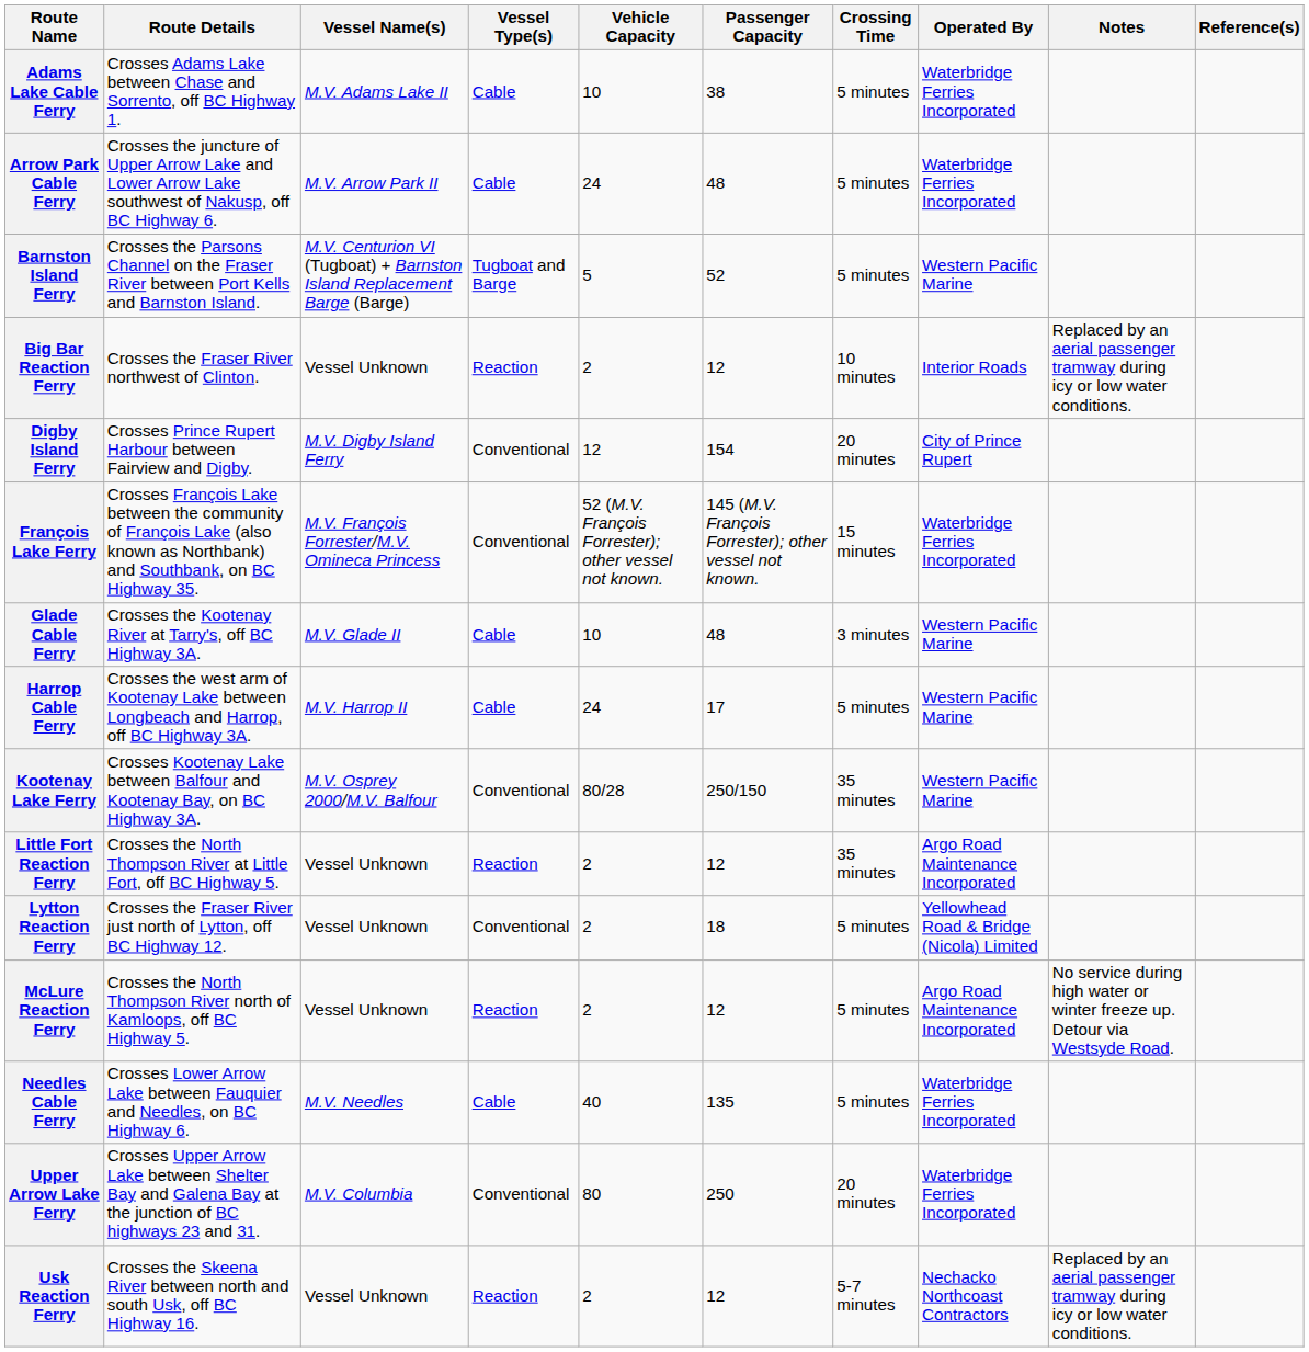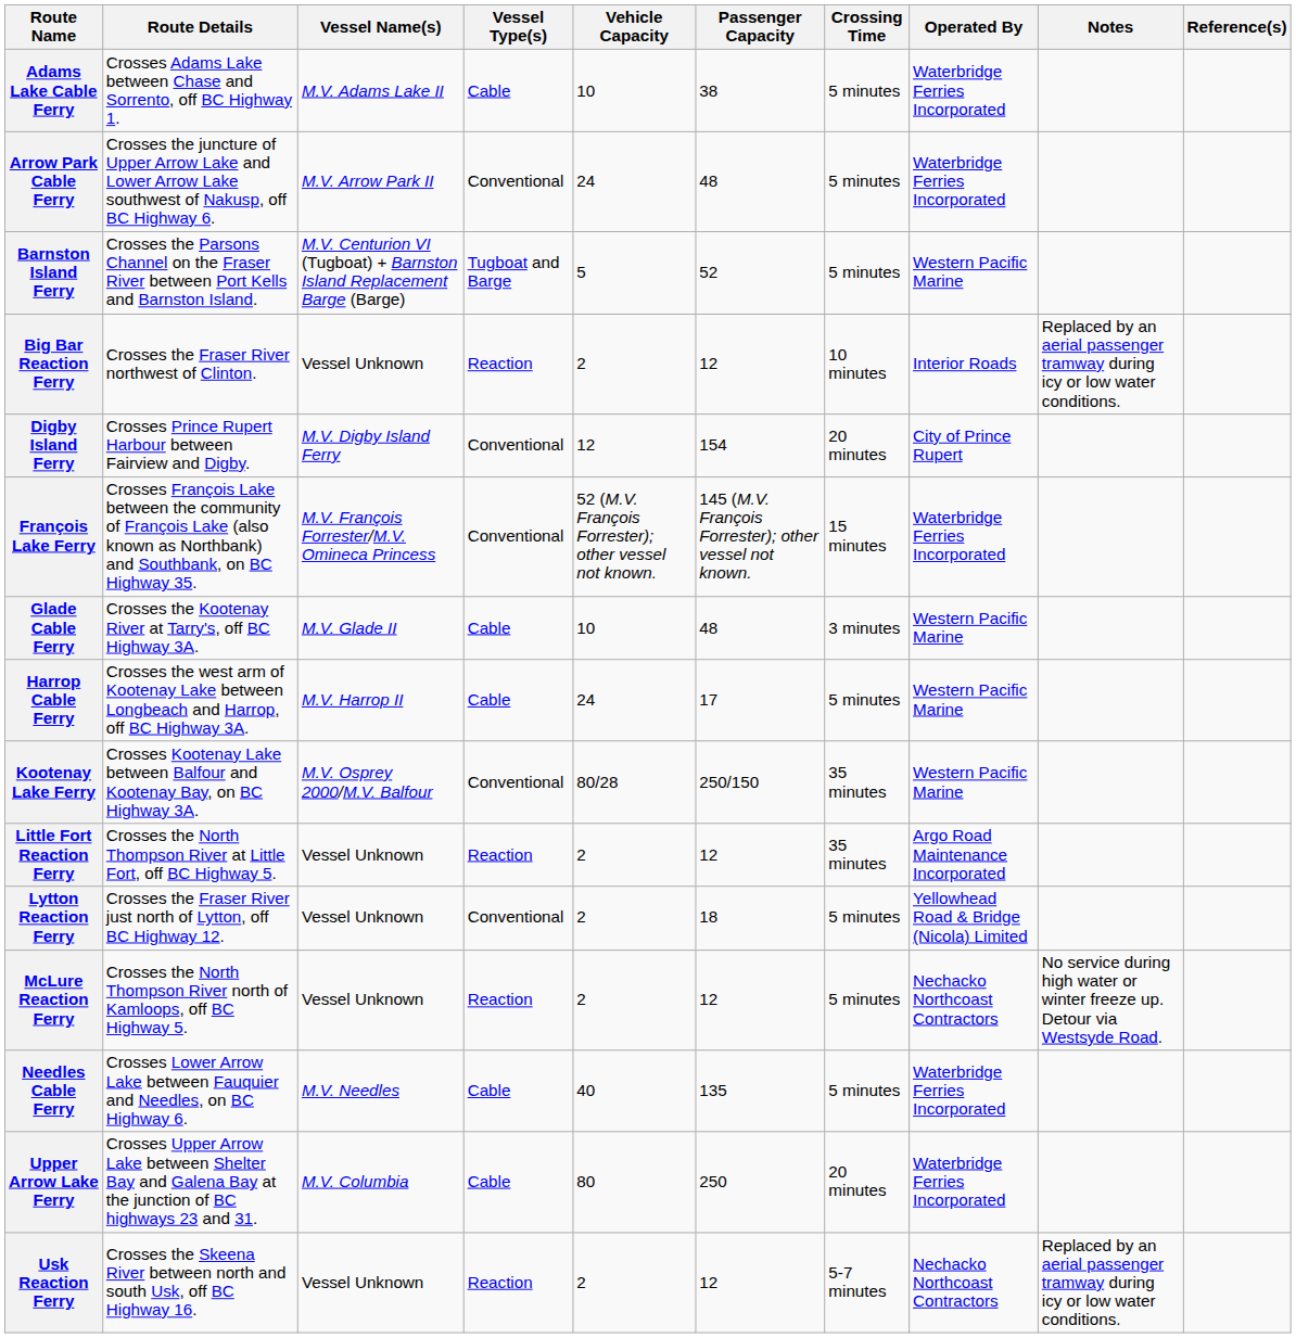Arrow Park Cable Ferry | Vessel Type(s): Cable -> Conventional
McLure Reaction Ferry | Operated By: Argo Road Maintenance Incorporated -> Nechacko Northcoast Contractors
Upper Arrow Lake Ferry | Vessel Type(s): Conventional -> Cable
